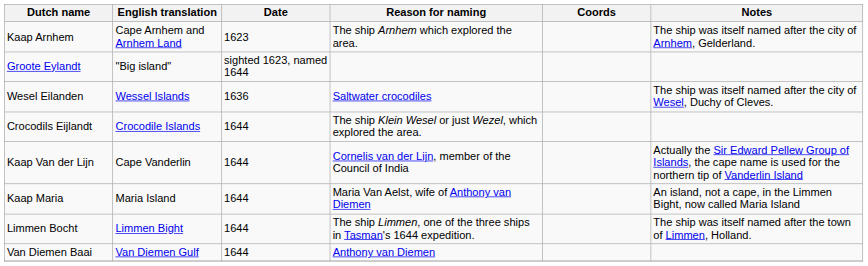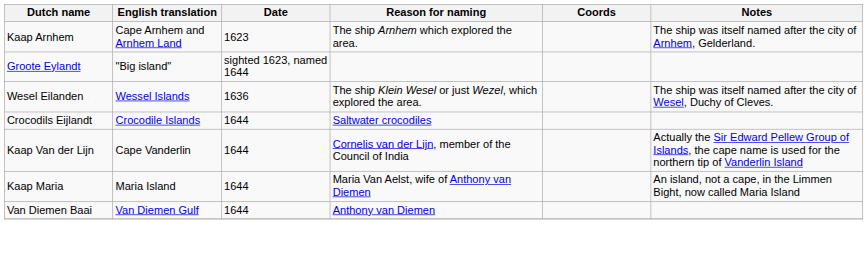Wesel Eilanden | Reason for naming: Saltwater crocodiles -> The ship Klein Wesel or just Wezel, which explored the area.
Crocodils Eijlandt | Reason for naming: The ship Klein Wesel or just Wezel, which explored the area. -> Saltwater crocodiles
- row: Limmen Bocht | Limmen Bight | 1644 | The ship Limmen, one of the three ships in Tasman's 1644 expedition. | The ship was itself named after the town of Limmen, Holland.
